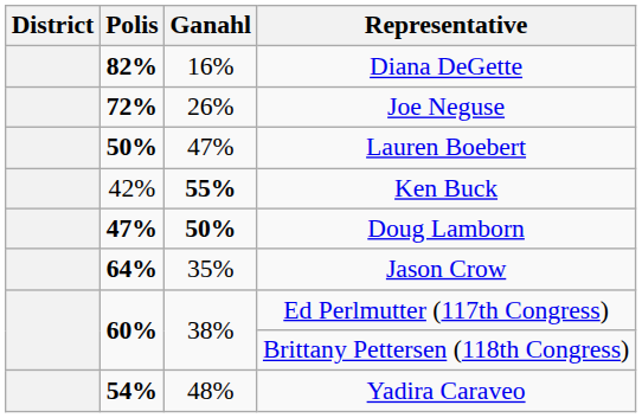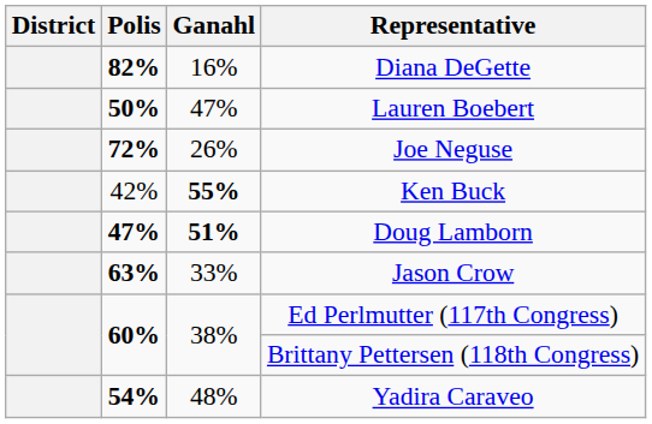rows swapped: Joe Neguse <-> Lauren Boebert
Doug Lamborn | Ganahl: 50% -> 51%
Jason Crow | Polis: 64% -> 63%
Jason Crow | Ganahl: 35% -> 33%
